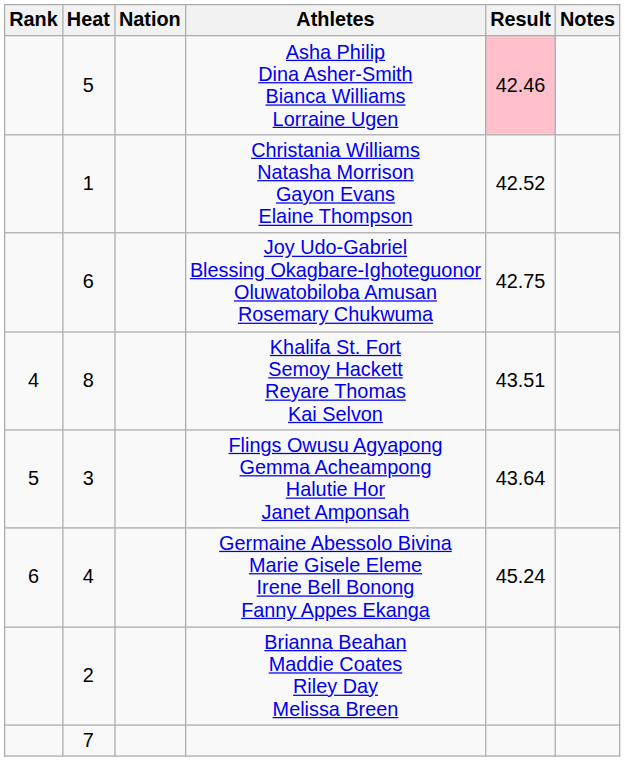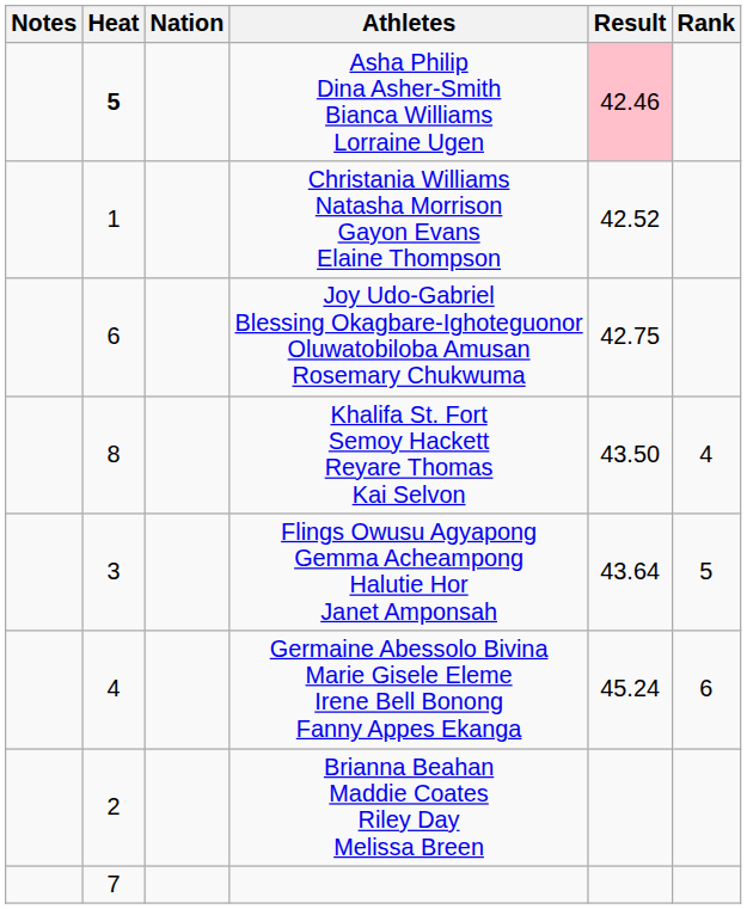columns swapped: Rank <-> Notes
Asha Philip Dina Asher-Smith Bianca Williams Lorraine Ugen | Heat: normal -> bold
Khalifa St. Fort Semoy Hackett Reyare Thomas Kai Selvon | Result: 43.51 -> 43.50
